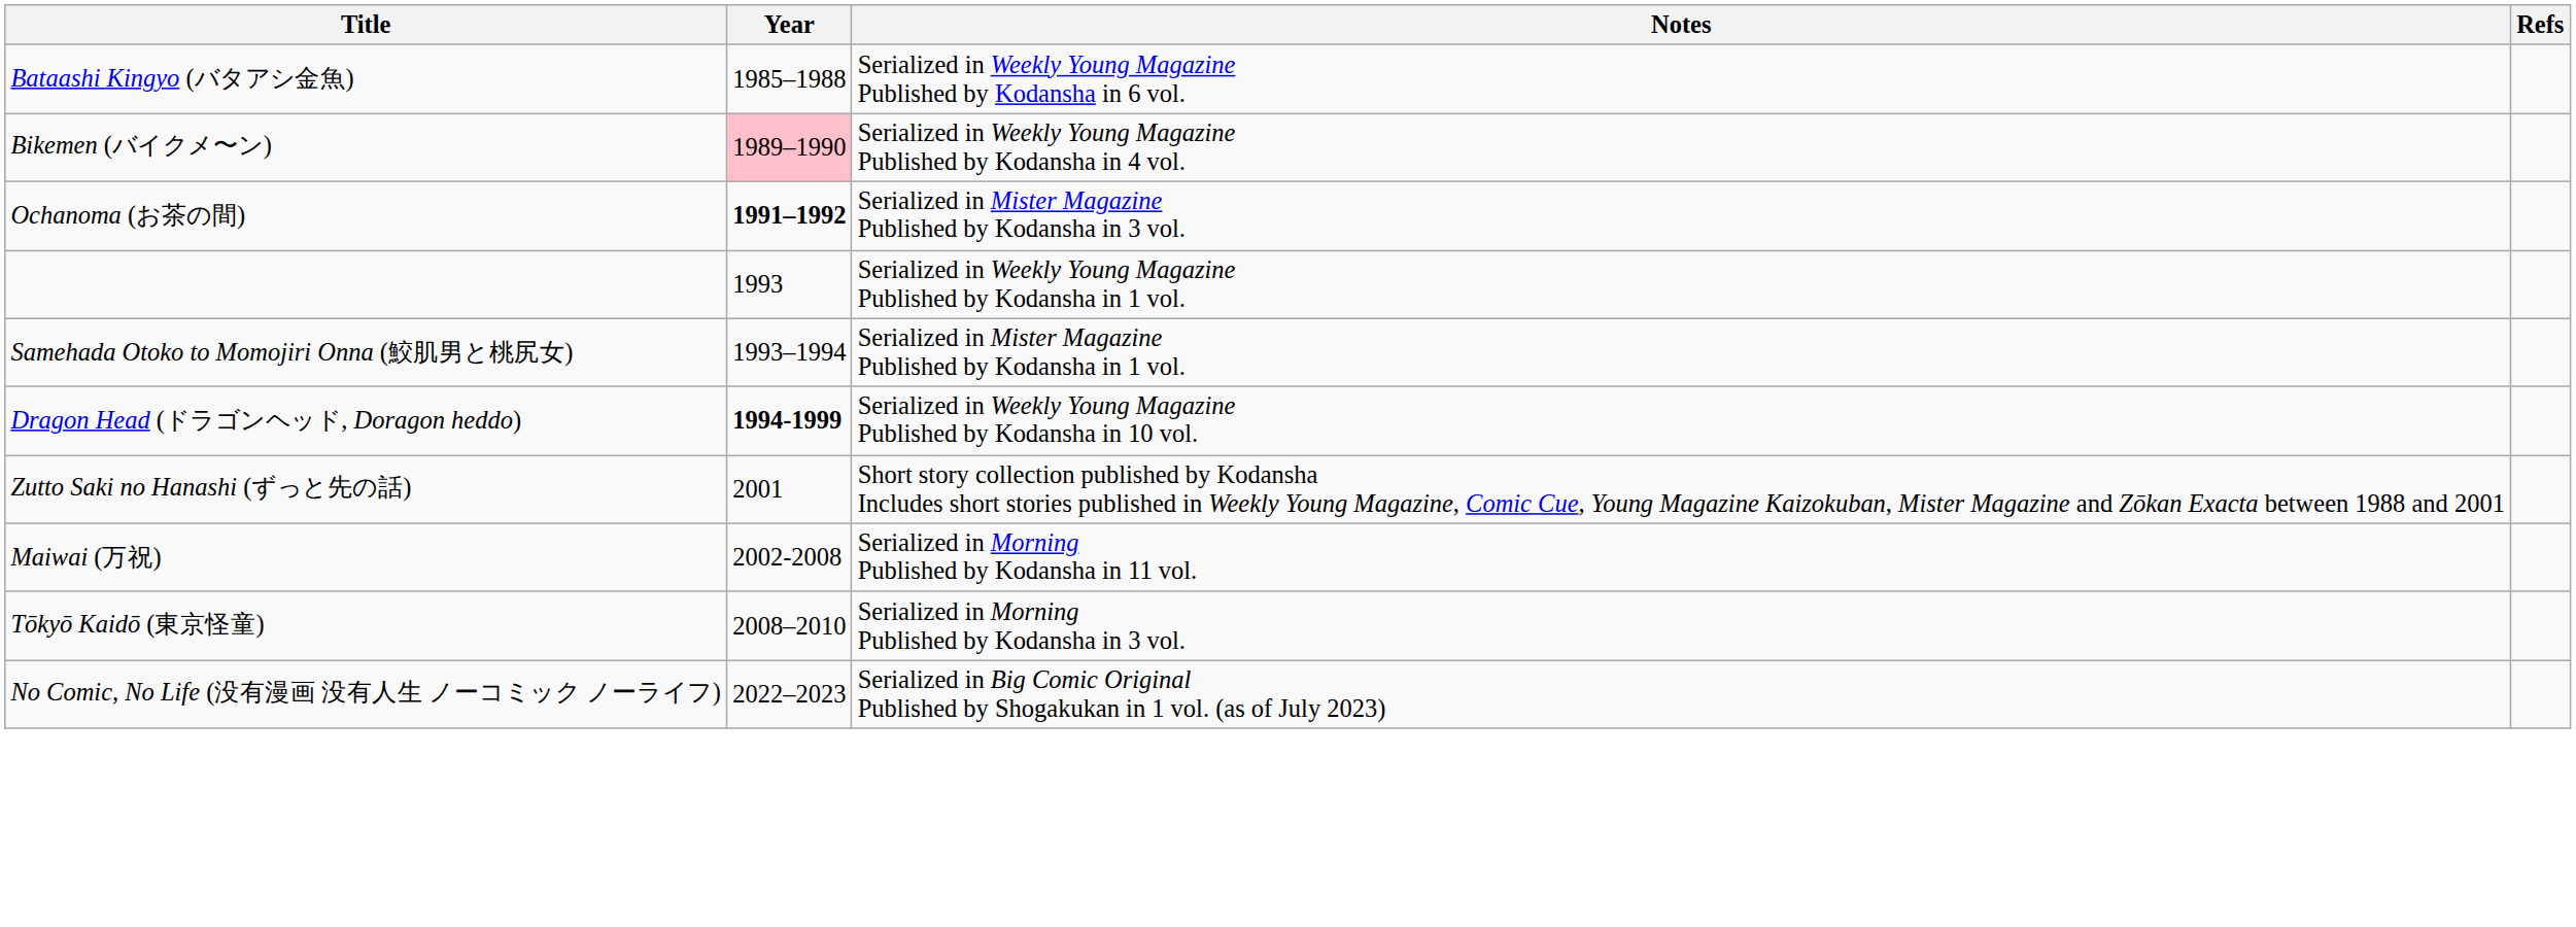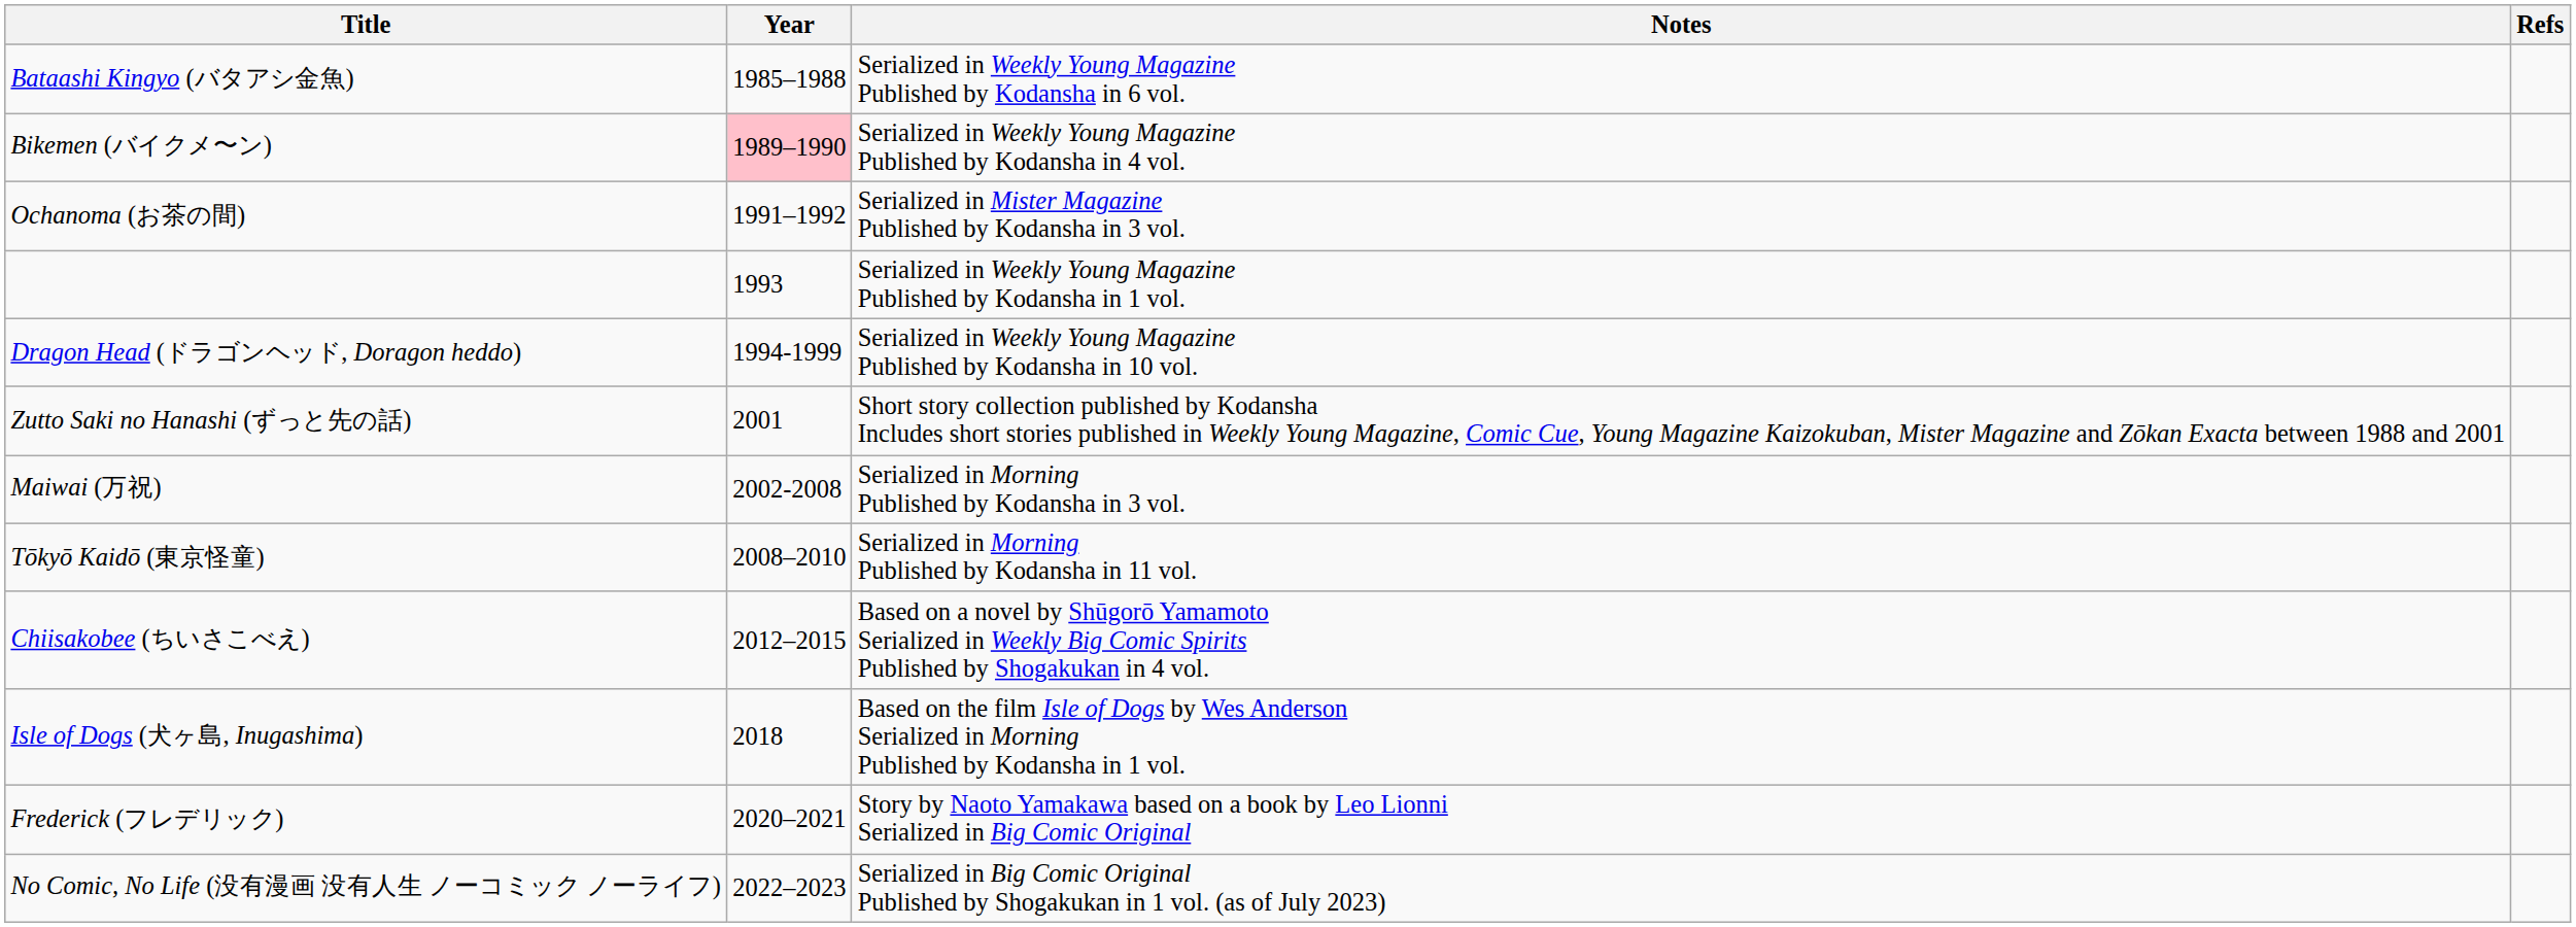Ochanoma (お茶の間) | Year: bold -> normal
- row: Samehada Otoko to Momojiri Onna (鮫肌男と桃尻女) | 1993–1994 | Serialized in Mister Magazine Published by Kodansha in 1 vol.
Dragon Head (ドラゴンヘッド, Doragon heddo) | Year: bold -> normal
Maiwai (万祝) | Notes: Serialized in Morning Published by Kodansha in 11 vol. -> Serialized in Morning Published by Kodansha in 3 vol.
Tōkyō Kaidō (東京怪童) | Notes: Serialized in Morning Published by Kodansha in 3 vol. -> Serialized in Morning Published by Kodansha in 11 vol.
+ row: Chiisakobee (ちいさこべえ) | 2012–2015 | Based on a novel by Shūgorō Yamamoto Serialized in Weekly Big Comic Spirits Published by Shogakukan in 4 vol.
+ row: Isle of Dogs (犬ヶ島, Inugashima) | 2018 | Based on the film Isle of Dogs by Wes Anderson Serialized in Morning Published by Kodansha in 1 vol.
+ row: Frederick (フレデリック) | 2020–2021 | Story by Naoto Yamakawa based on a book by Leo Lionni Serialized in Big Comic Original
